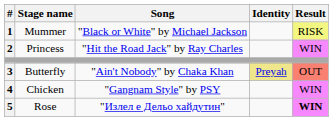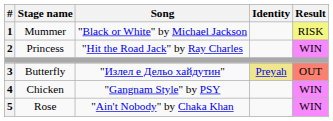Butterfly | Song: "Ain't Nobody" by Chaka Khan -> "Излел е Дельо хайдутин"
Rose | Song: "Излел е Дельо хайдутин" -> "Ain't Nobody" by Chaka Khan
Rose | Result: bold -> normal
